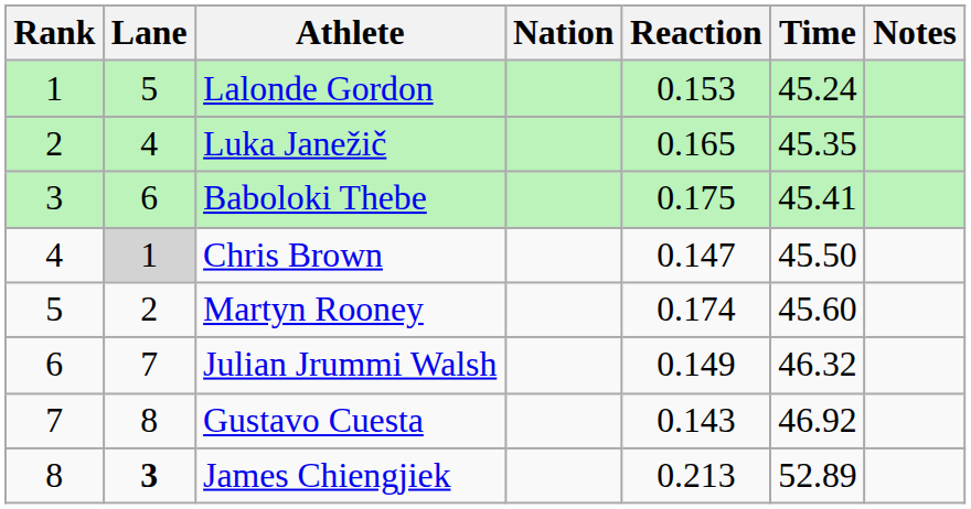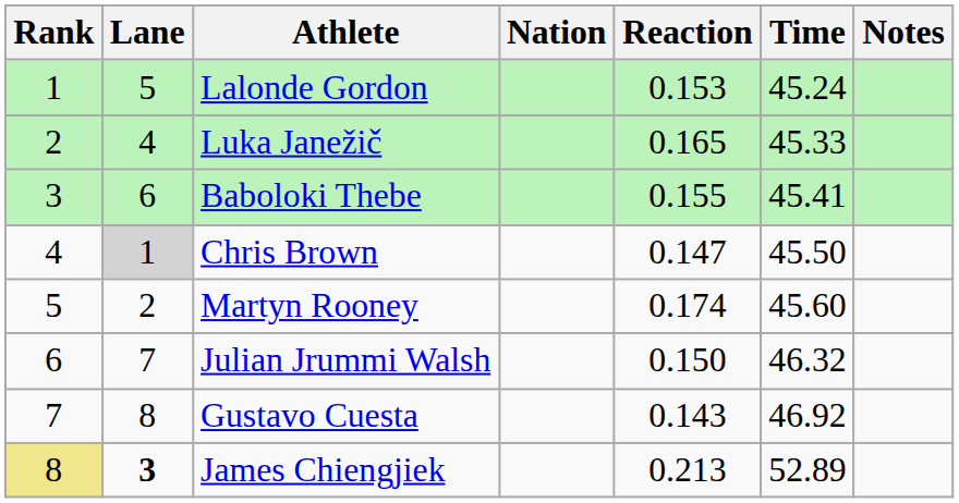Luka Janežič | Time: 45.35 -> 45.33
Baboloki Thebe | Reaction: 0.175 -> 0.155
Julian Jrummi Walsh | Reaction: 0.149 -> 0.150
James Chiengjiek | Rank: no background -> khaki background
